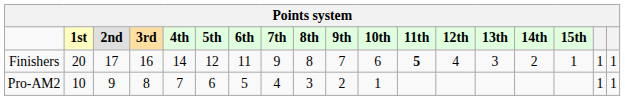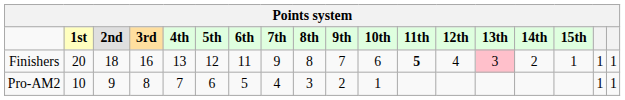Finishers | 2nd: 17 -> 18
Finishers | 4th: 14 -> 13
Finishers | 13th: no background -> pink background
